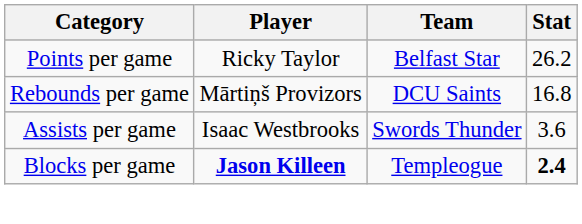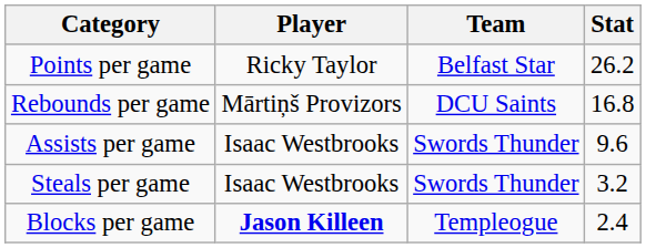Assists per game | Stat: 3.6 -> 9.6
+ row: Steals per game | Isaac Westbrooks | Swords Thunder | 3.2
Blocks per game | Stat: bold -> normal
